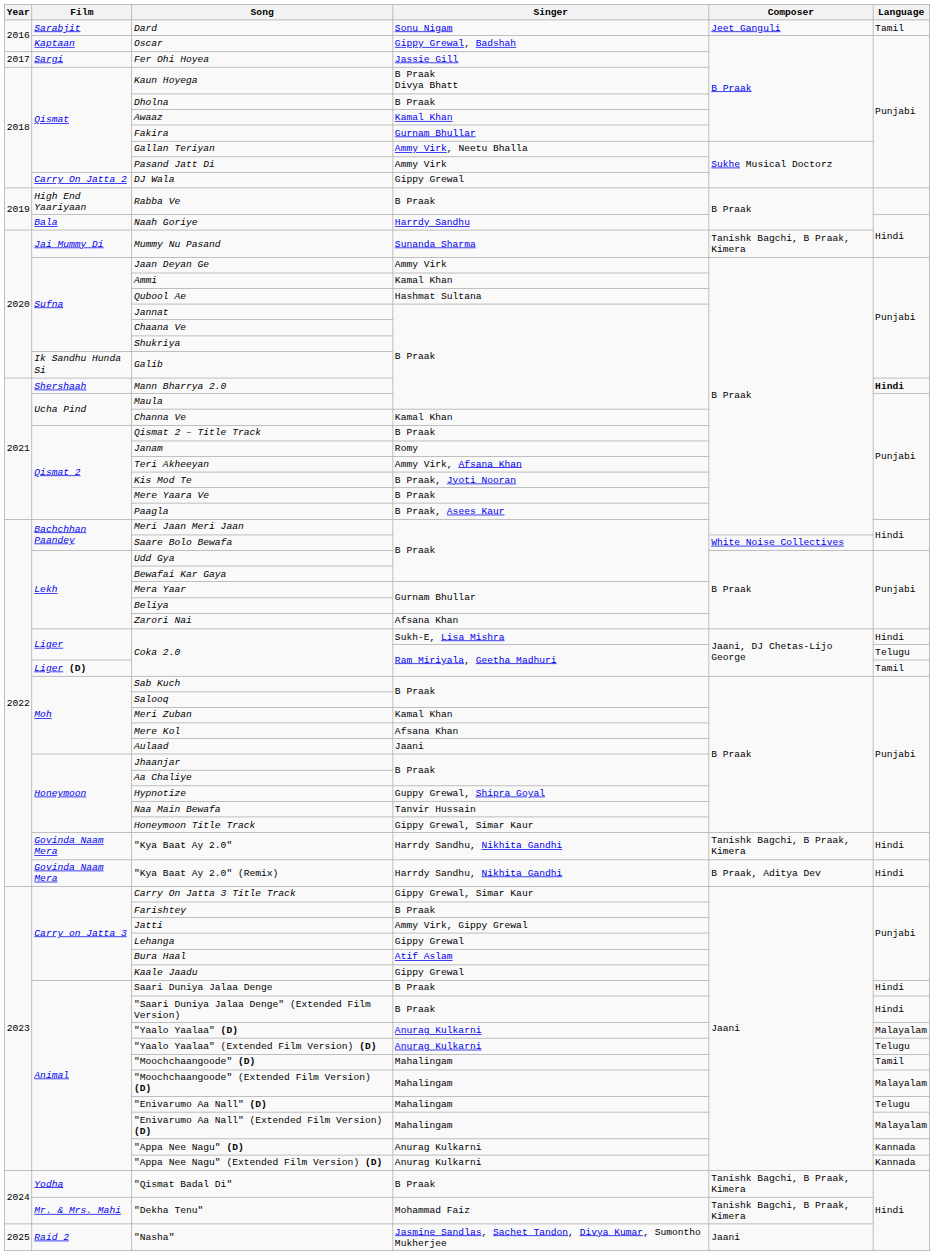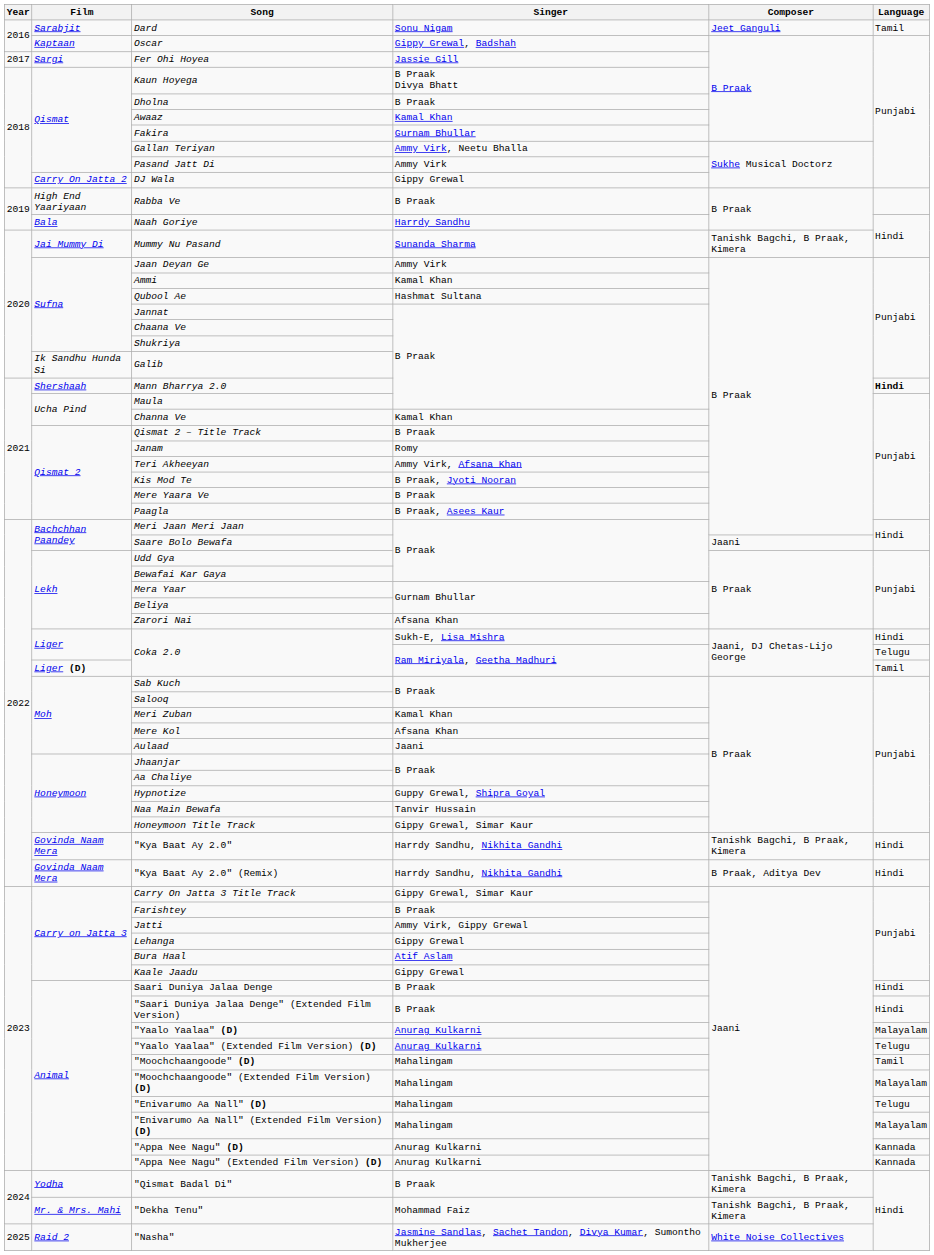Saare Bolo Bewafa | Composer: White Noise Collectives -> Jaani
"Nasha" | Composer: Jaani -> White Noise Collectives
